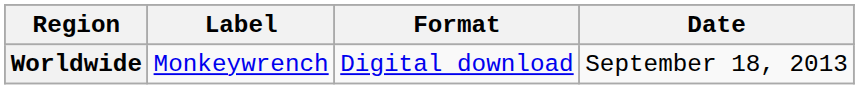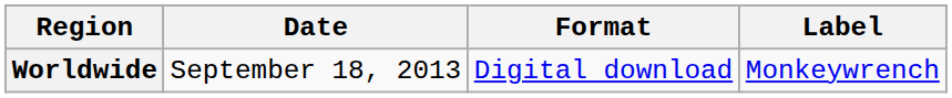columns swapped: Date <-> Label
